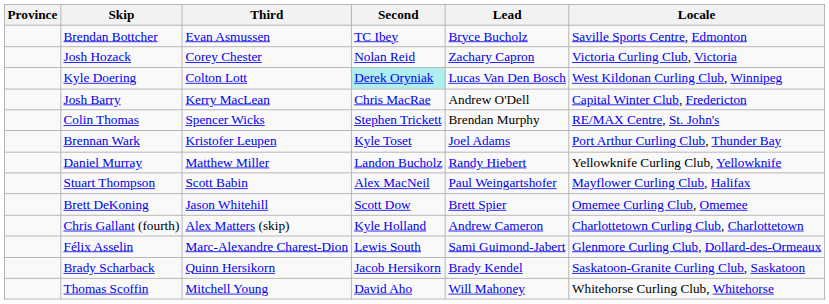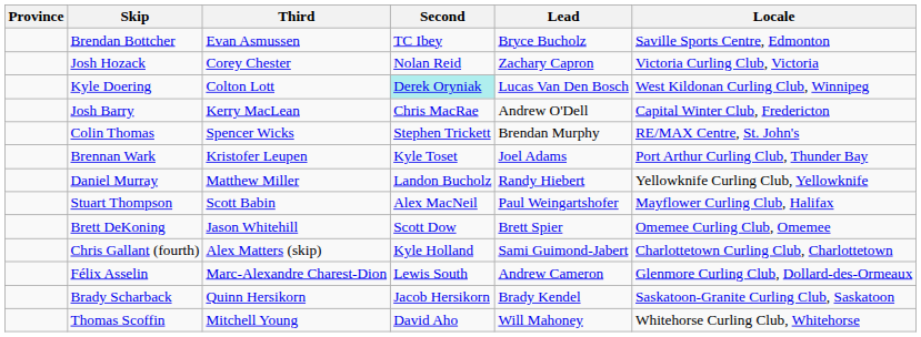Chris Gallant (fourth) | Lead: Andrew Cameron -> Sami Guimond-Jabert
Félix Asselin | Lead: Sami Guimond-Jabert -> Andrew Cameron
